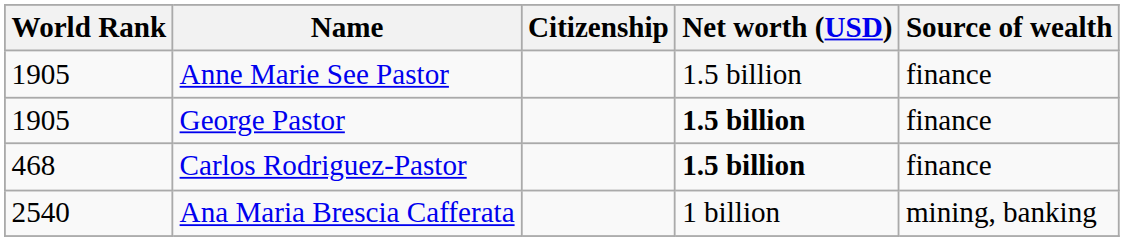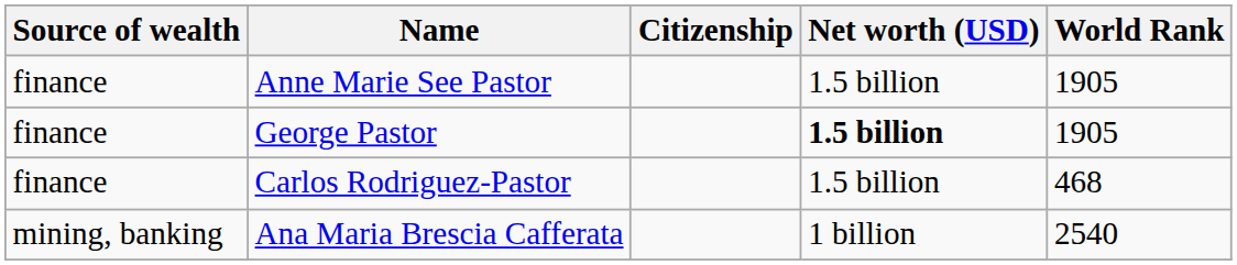columns swapped: World Rank <-> Source of wealth
Carlos Rodriguez-Pastor | Net worth (USD): bold -> normal
